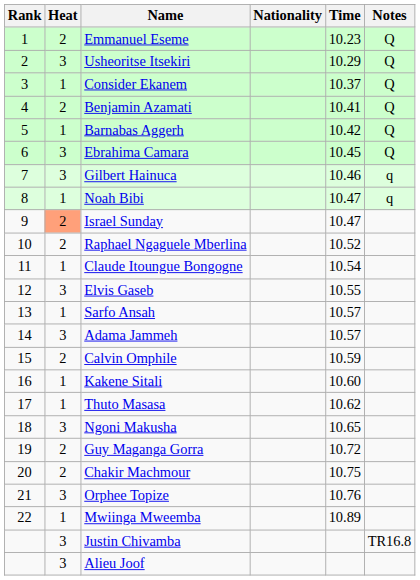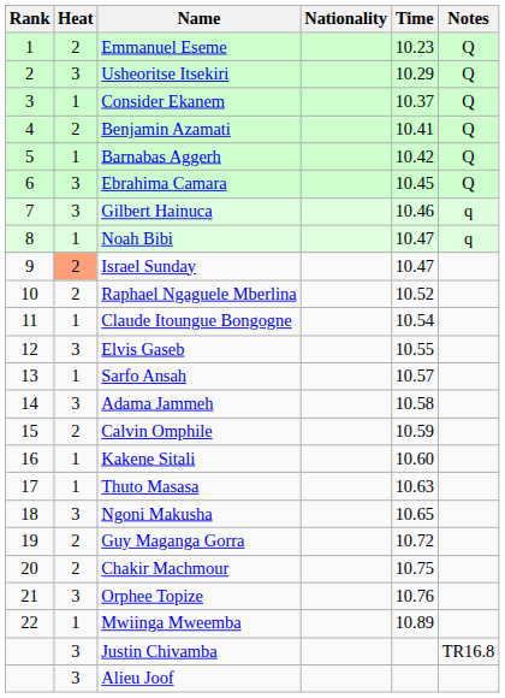Adama Jammeh | Time: 10.57 -> 10.58
Thuto Masasa | Time: 10.62 -> 10.63
